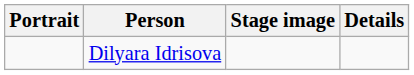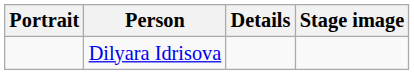columns swapped: Details <-> Stage image
